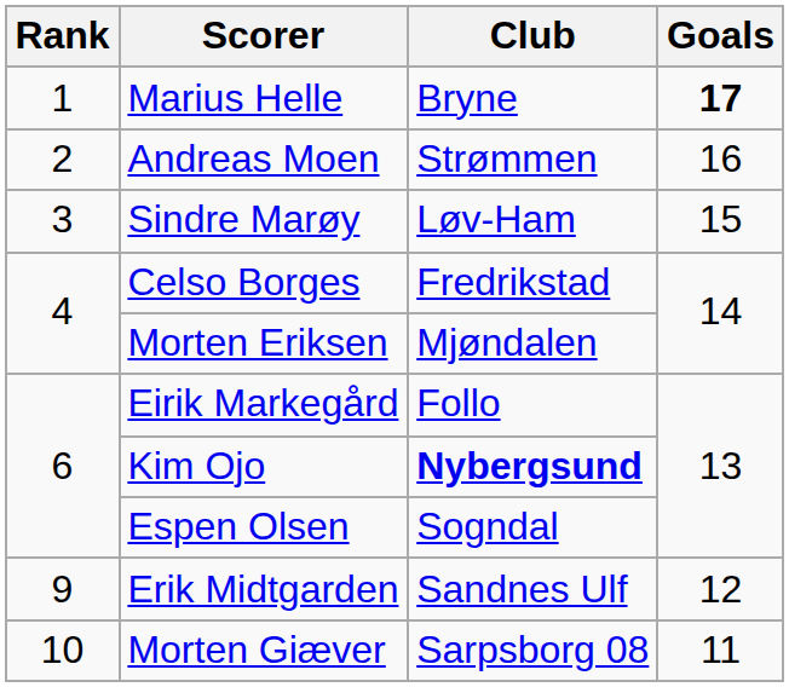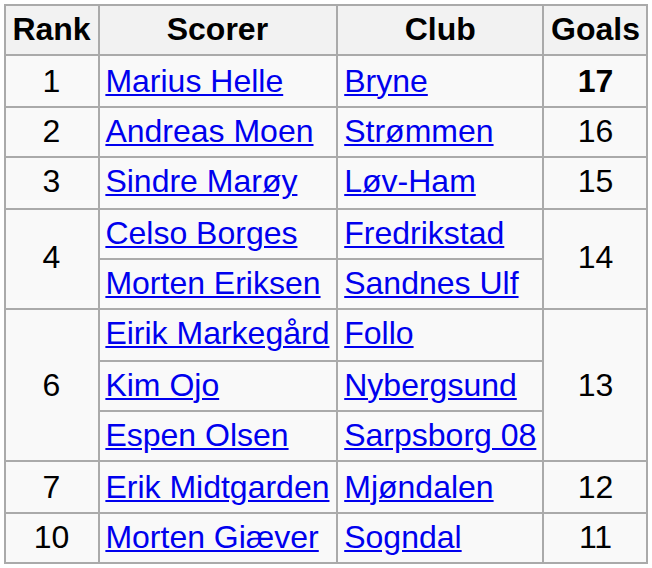Morten Eriksen | Club: Mjøndalen -> Sandnes Ulf
Kim Ojo | Club: bold -> normal
Espen Olsen | Club: Sogndal -> Sarpsborg 08
Erik Midtgarden | Rank: 9 -> 7
Erik Midtgarden | Club: Sandnes Ulf -> Mjøndalen
Morten Giæver | Club: Sarpsborg 08 -> Sogndal
